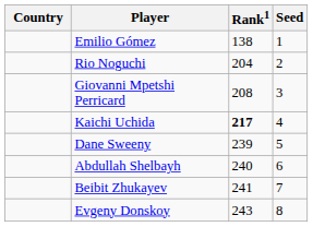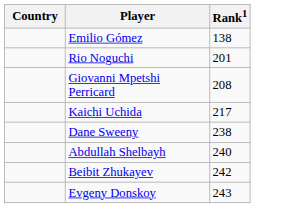- column: Seed | 1 | 2 | 3 | 4 | 5 | 6 | 7 | 8
Rio Noguchi | Rank1: 204 -> 201
Kaichi Uchida | Rank1: bold -> normal
Dane Sweeny | Rank1: 239 -> 238
Beibit Zhukayev | Rank1: 241 -> 242
